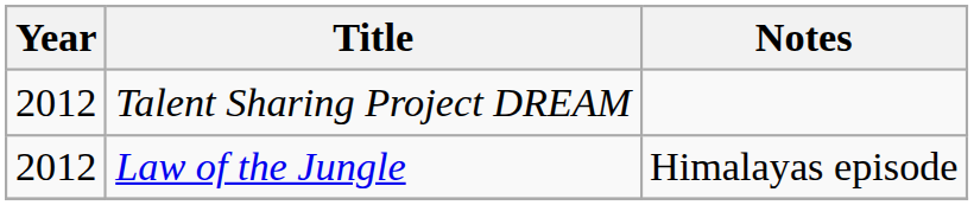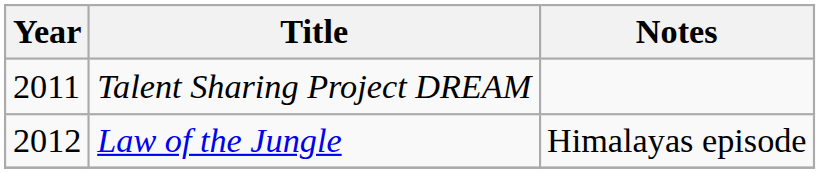Talent Sharing Project DREAM | Year: 2012 -> 2011
